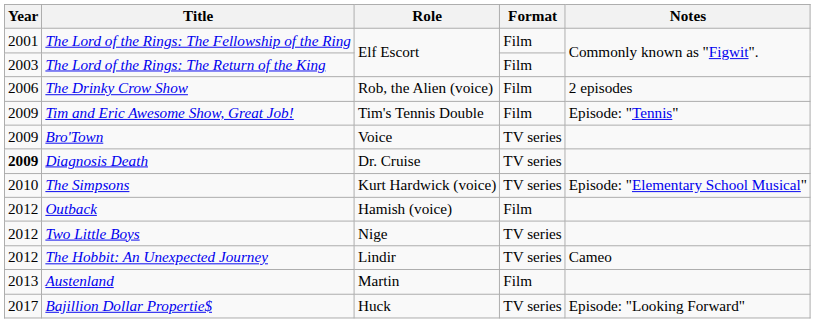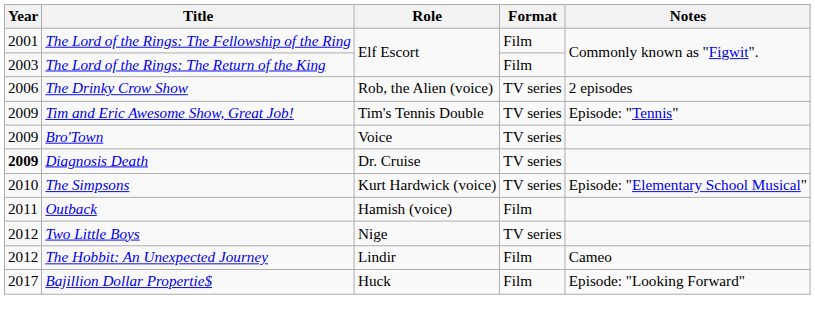The Drinky Crow Show | Format: Film -> TV series
Tim and Eric Awesome Show, Great Job! | Format: Film -> TV series
Outback | Year: 2012 -> 2011
The Hobbit: An Unexpected Journey | Format: TV series -> Film
- row: 2013 | Austenland | Martin | Film
Bajillion Dollar Propertie$ | Format: TV series -> Film
